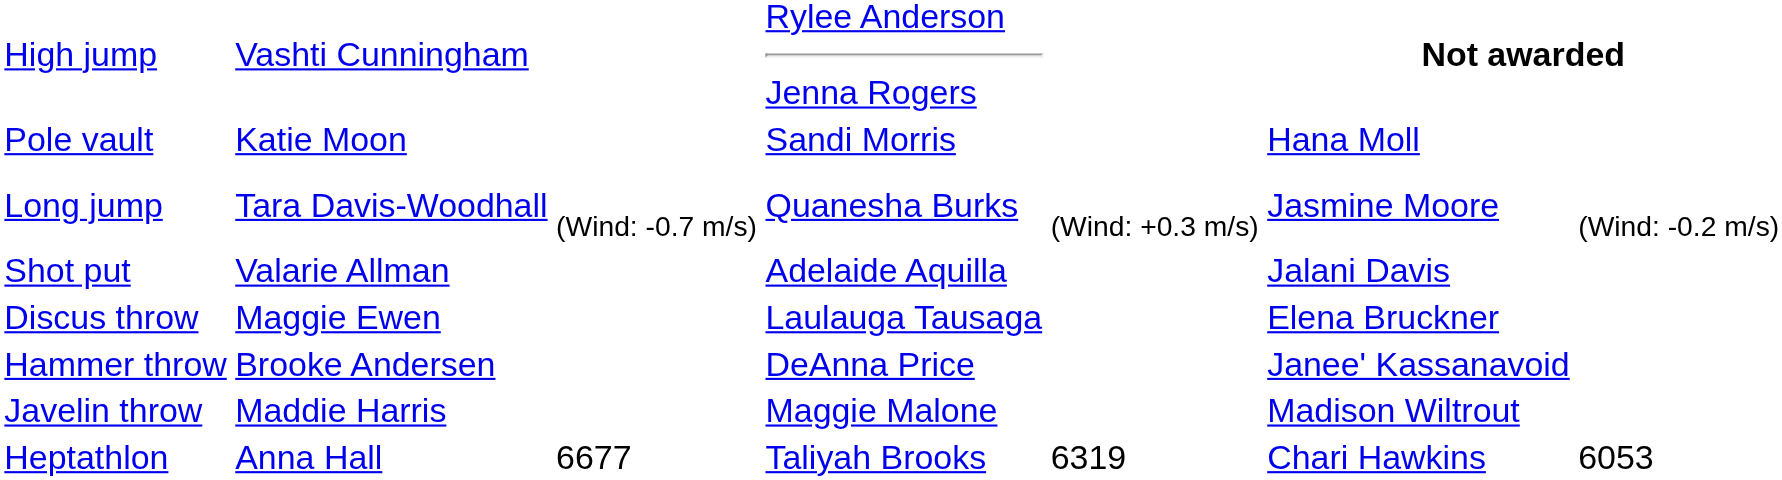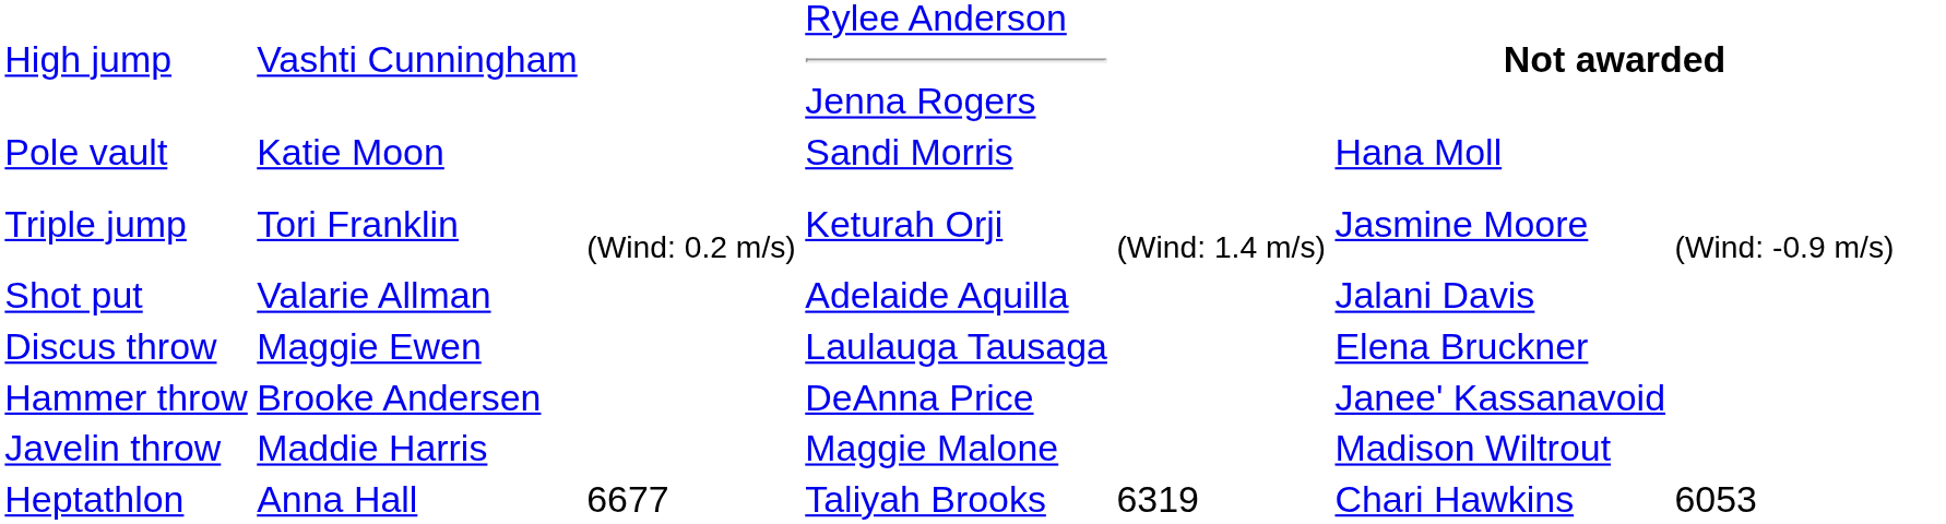- row: Long jump | Tara Davis-Woodhall | (Wind: -0.7 m/s) | Quanesha Burks | (Wind: +0.3 m/s) | Jasmine Moore | (Wind: -0.2 m/s)
+ row: Triple jump | Tori Franklin | (Wind: 0.2 m/s) | Keturah Orji | (Wind: 1.4 m/s) | Jasmine Moore | (Wind: -0.9 m/s)
